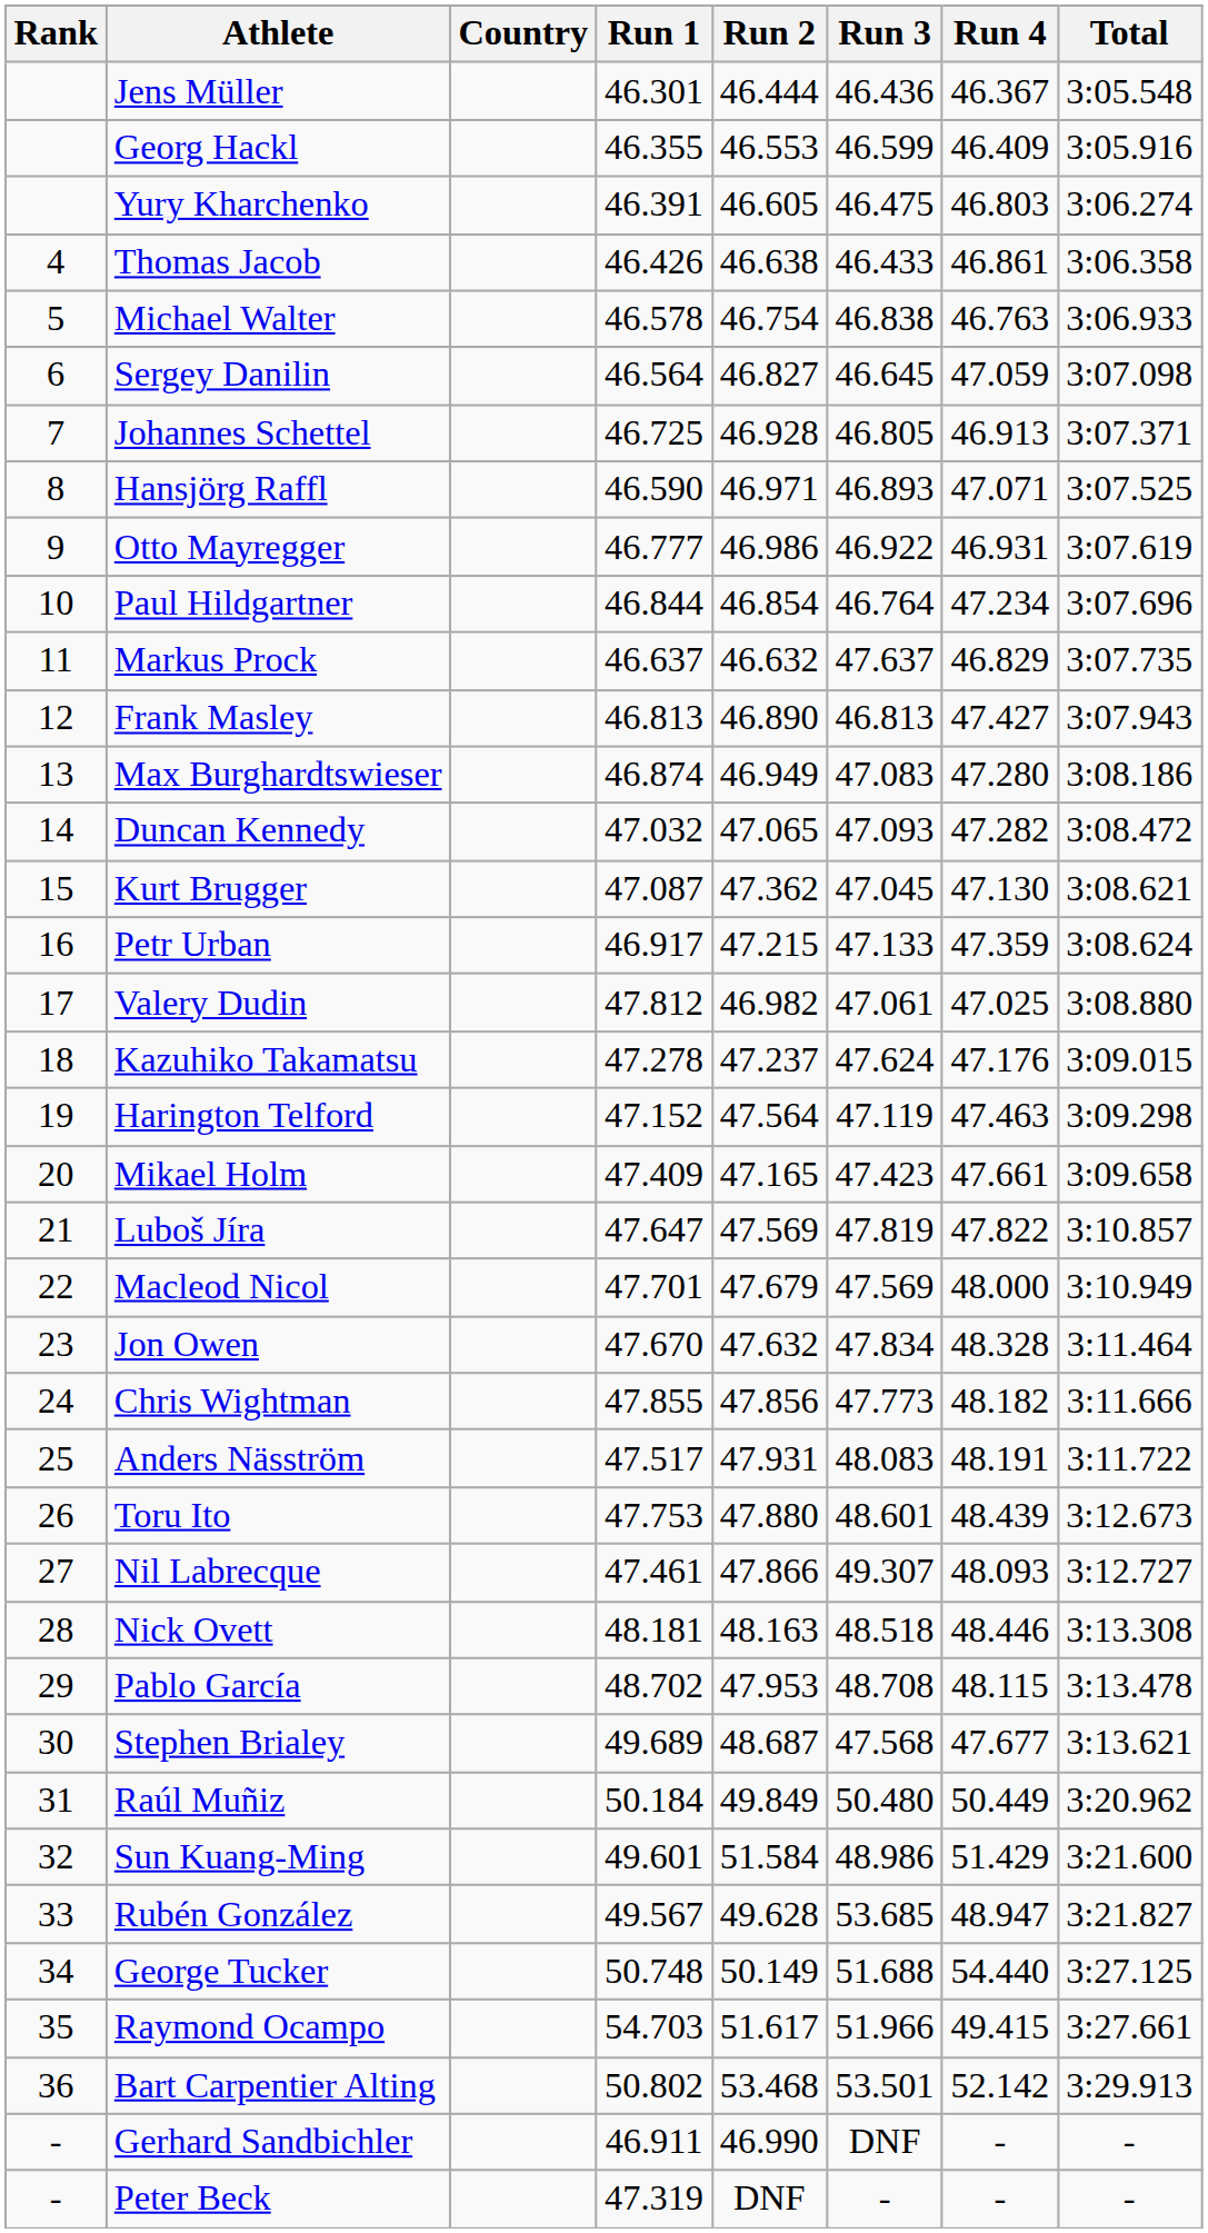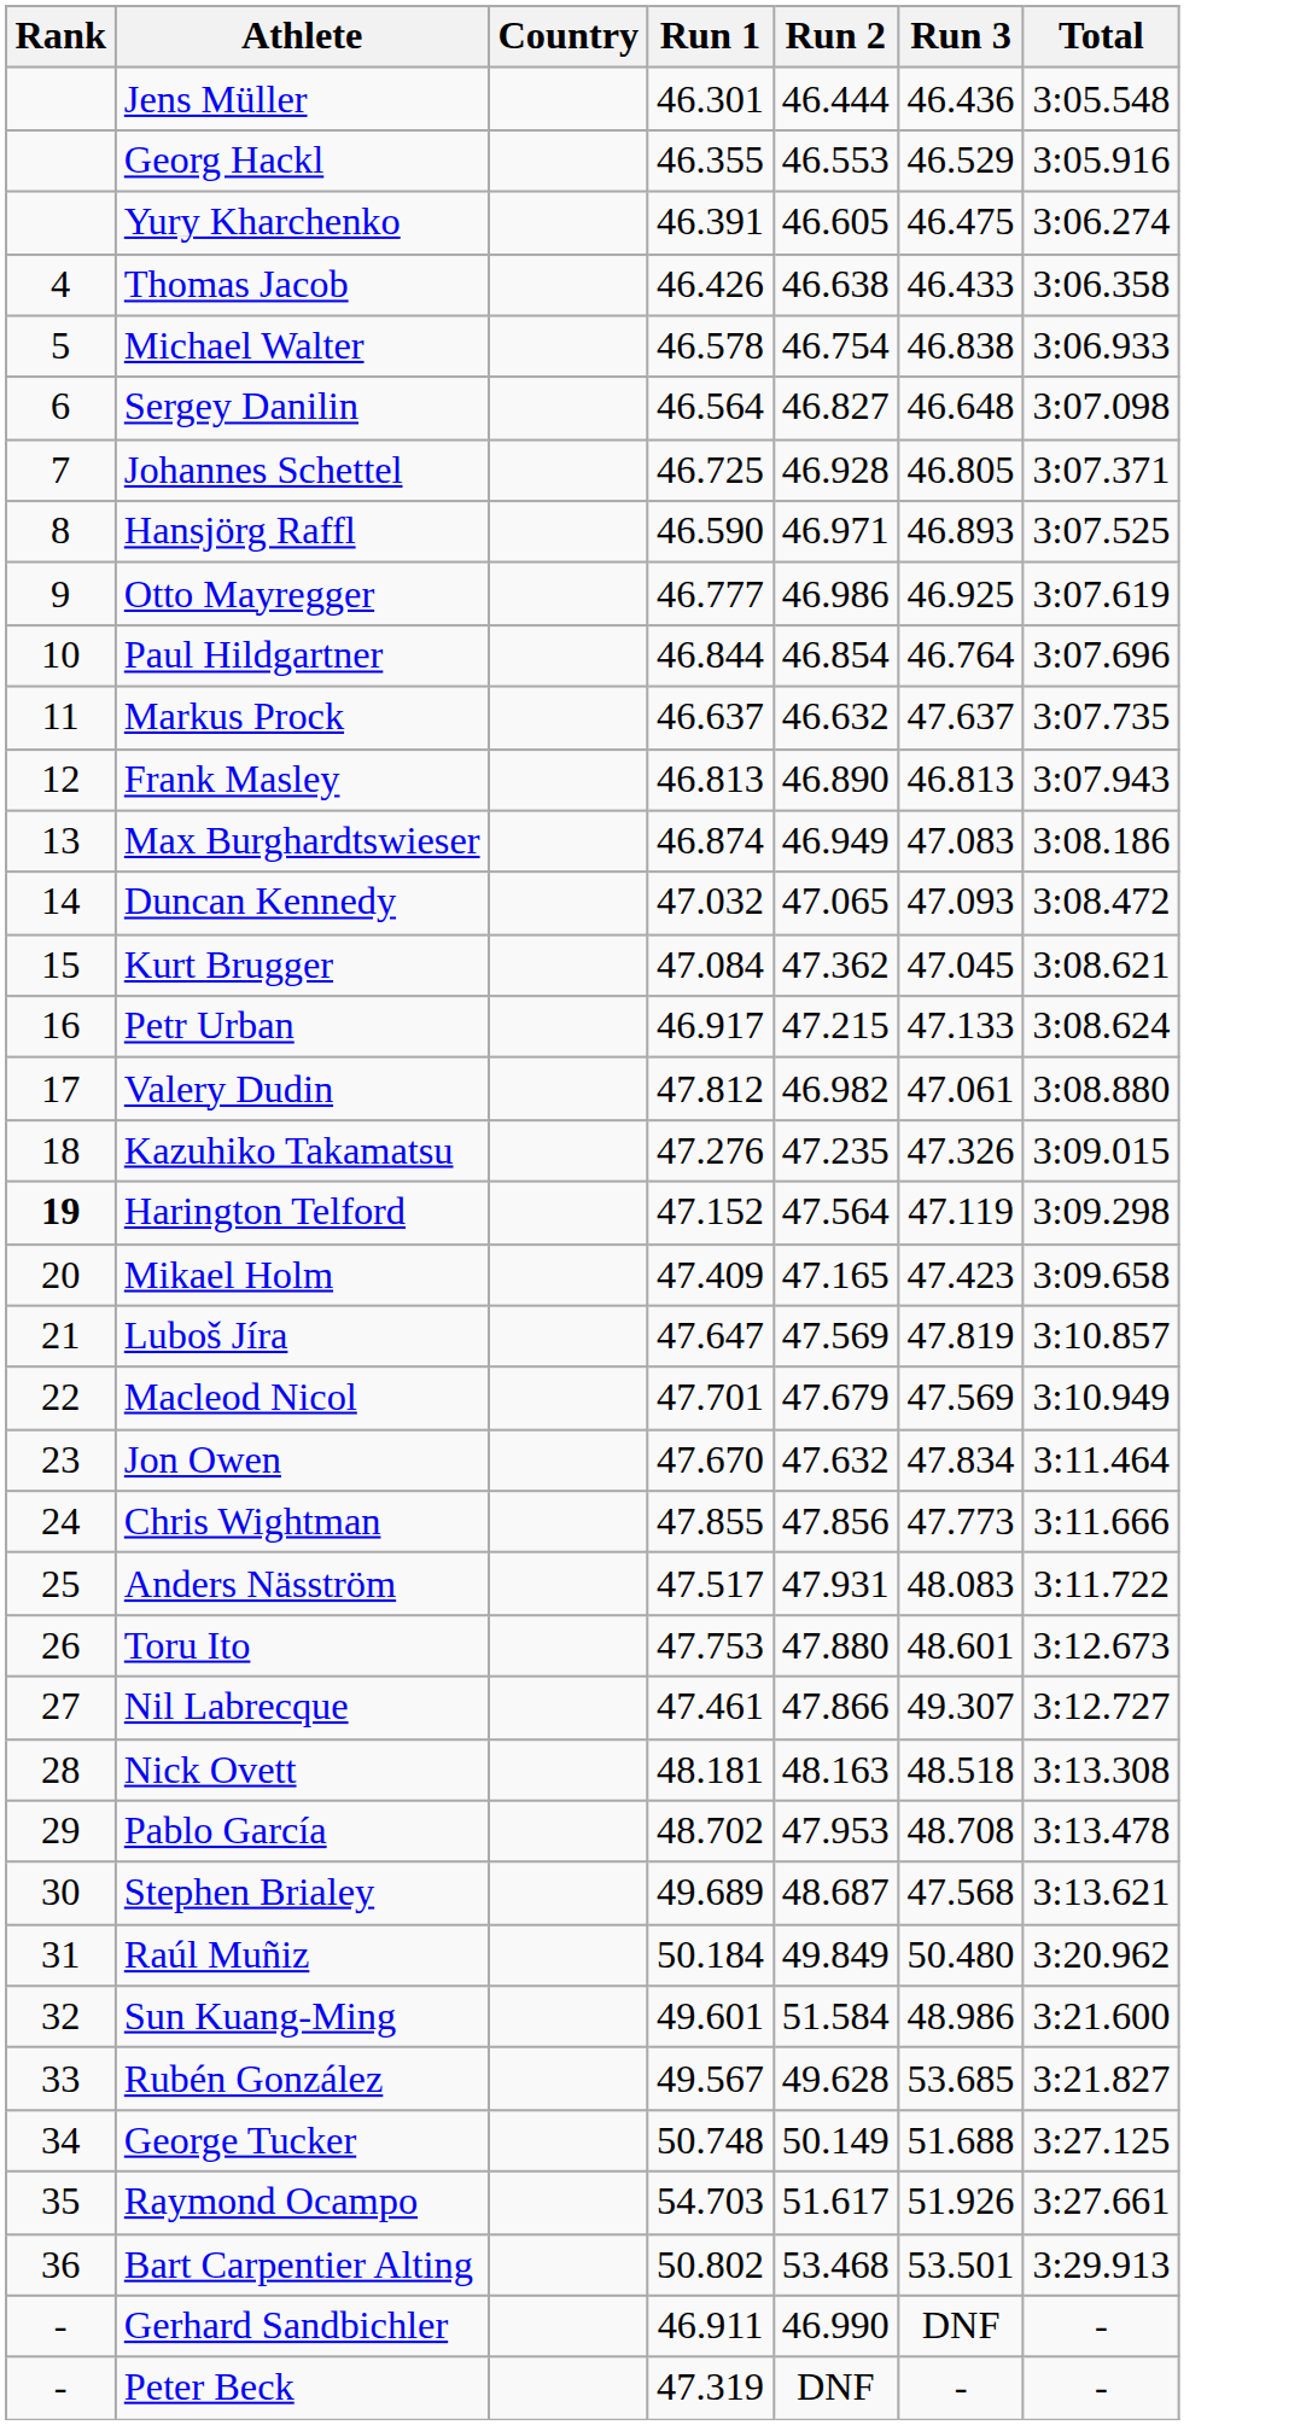- column: Run 4 | 46.367 | 46.409 | 46.803 | 46.861 | 46.763 | 47.059 | 46.913 | 47.071 | 46.931 | 47.234 | 46.829 | 47.427 | 47.280 | 47.282 | 47.130 | 47.359 | 47.025 | 47.176 | 47.463 | 47.661 | 47.822 | 48.000 | 48.328 | 48.182 | 48.191 | 48.439 | 48.093 | 48.446 | 48.115 | 47.677 | 50.449 | 51.429 | 48.947 | 54.440 | 49.415 | 52.142 | - | -
Georg Hackl | Run 3: 46.599 -> 46.529
Sergey Danilin | Run 3: 46.645 -> 46.648
Otto Mayregger | Run 3: 46.922 -> 46.925
Kurt Brugger | Run 1: 47.087 -> 47.084
Kazuhiko Takamatsu | Run 1: 47.278 -> 47.276
Kazuhiko Takamatsu | Run 2: 47.237 -> 47.235
Kazuhiko Takamatsu | Run 3: 47.624 -> 47.326
Harington Telford | Rank: normal -> bold
Raymond Ocampo | Run 3: 51.966 -> 51.926
